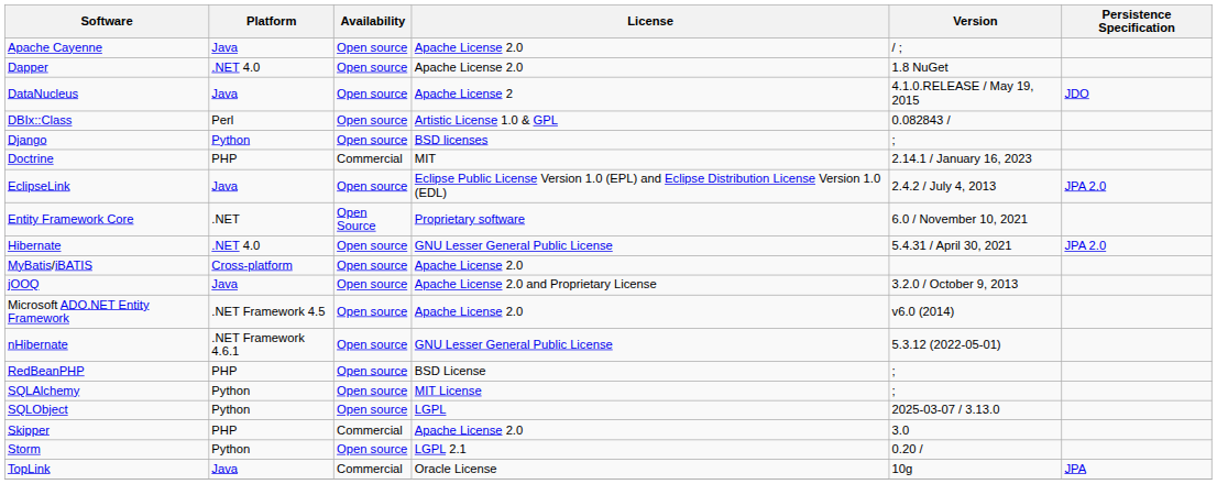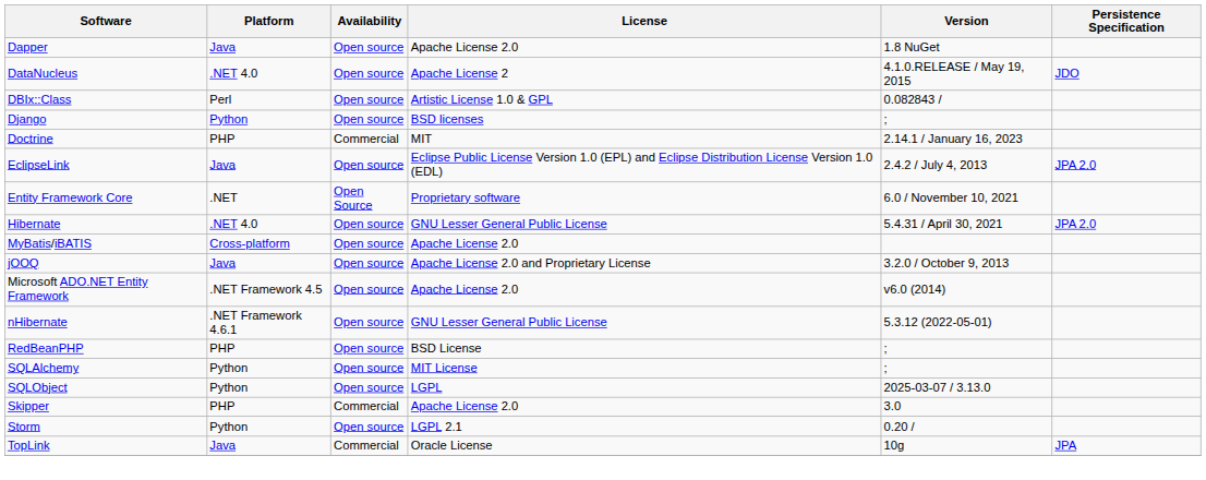- row: Apache Cayenne | Java | Open source | Apache License 2.0 | / ;
Dapper | Platform: .NET 4.0 -> Java
DataNucleus | Platform: Java -> .NET 4.0
